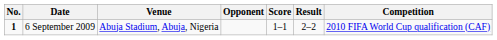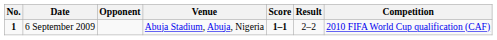columns swapped: Venue <-> Opponent
6 September 2009 | Score: normal -> bold
